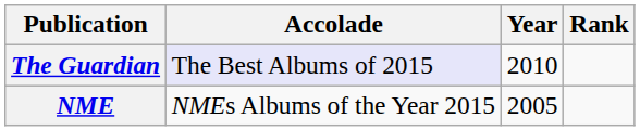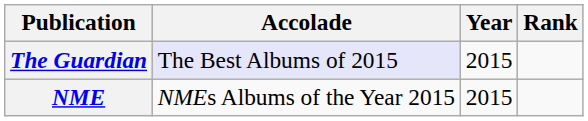The Guardian | Year: 2010 -> 2015
NME | Year: 2005 -> 2015
